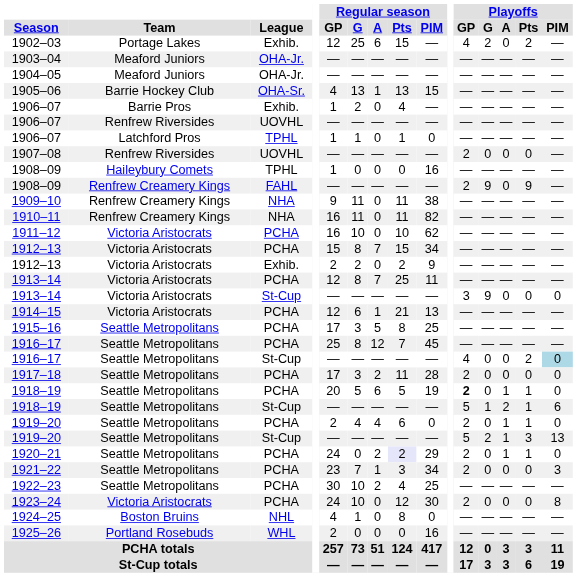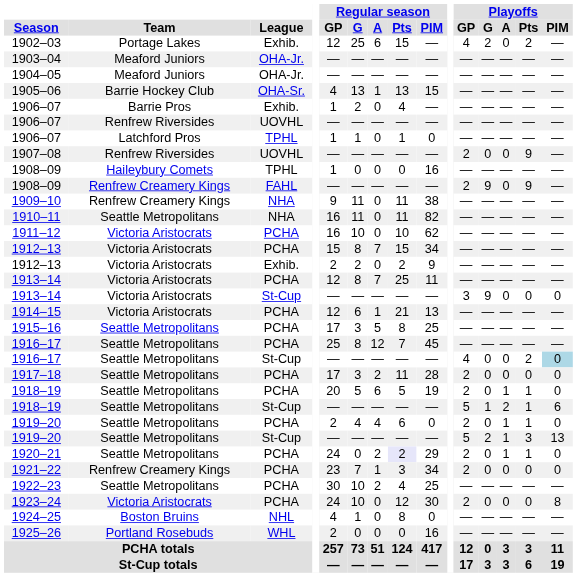1907–08 | Playoffs / Pts: 0 -> 9
1910–11 | Team: Renfrew Creamery Kings -> Seattle Metropolitans
1918–19 / PCHA | Playoffs / GP: bold -> normal
1921–22 | Team: Seattle Metropolitans -> Renfrew Creamery Kings
1921–22 | Playoffs / PIM: 3 -> 0
